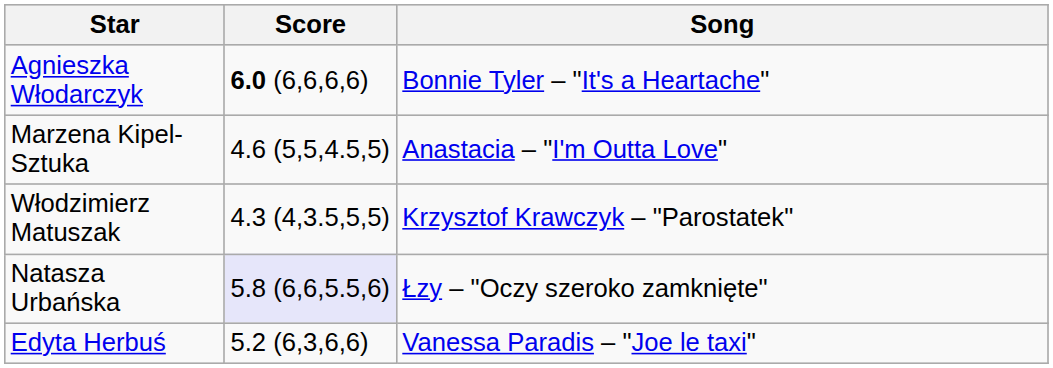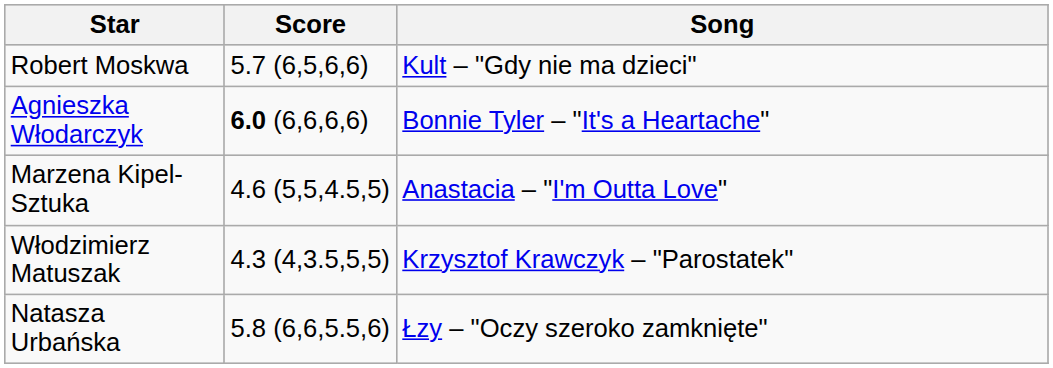+ row: Robert Moskwa | 5.7 (6,5,6,6) | Kult – "Gdy nie ma dzieci"
Natasza Urbańska | Score: lavender background -> no background
- row: Edyta Herbuś | 5.2 (6,3,6,6) | Vanessa Paradis – "Joe le taxi"
